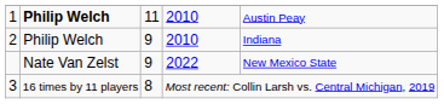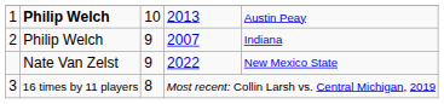1 | column 3: 11 -> 10
1 | column 4: 2010 -> 2013
2 | column 4: 2010 -> 2007
